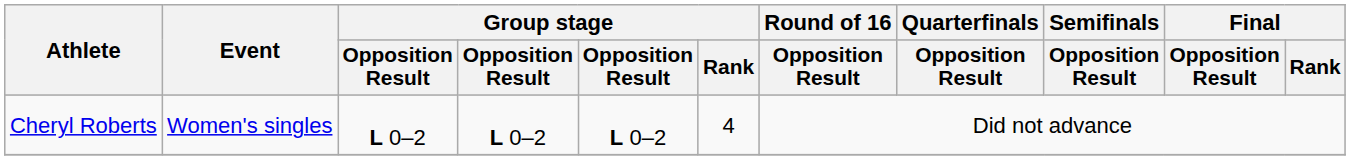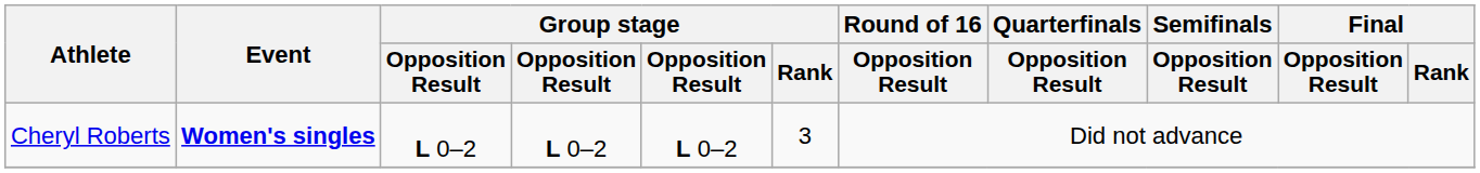Cheryl Roberts | Event: normal -> bold
Cheryl Roberts | Group stage / Rank: 4 -> 3
